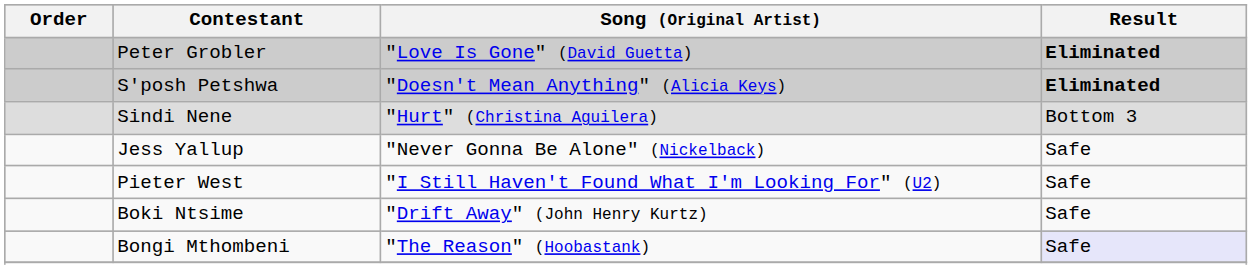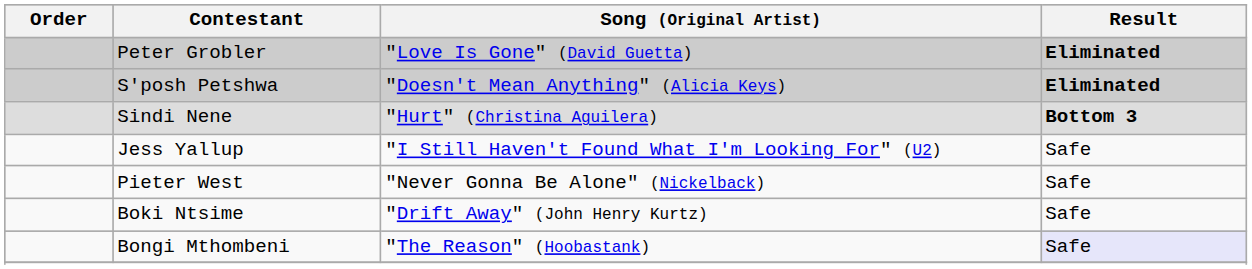Sindi Nene | Result: normal -> bold
Jess Yallup | Song (Original Artist): "Never Gonna Be Alone" (Nickelback) -> "I Still Haven't Found What I'm Looking For" (U2)
Pieter West | Song (Original Artist): "I Still Haven't Found What I'm Looking For" (U2) -> "Never Gonna Be Alone" (Nickelback)
